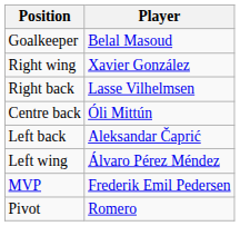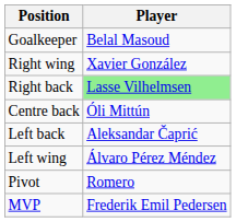Right back | Player: no background -> lightgreen background
rows swapped: Pivot <-> MVP
